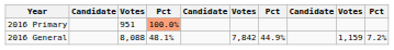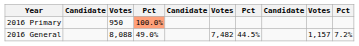2016 Primary | column 3: 951 -> 950
2016 General | column 4: 48.1% -> 49.0%
2016 General | column 6: 7,842 -> 7,482
2016 General | column 7: 44.9% -> 44.5%
2016 General | column 9: 1,159 -> 1,157
